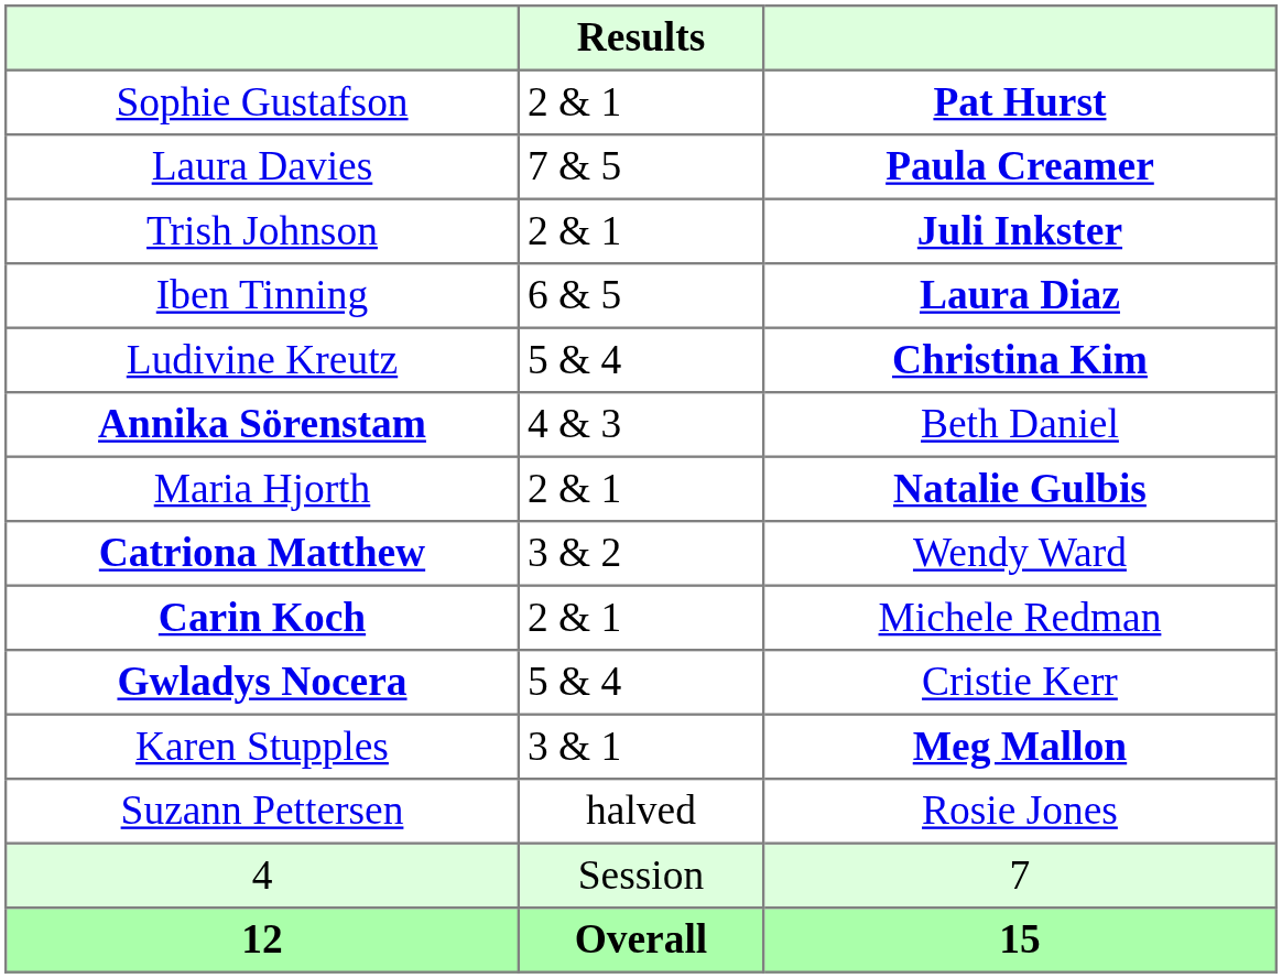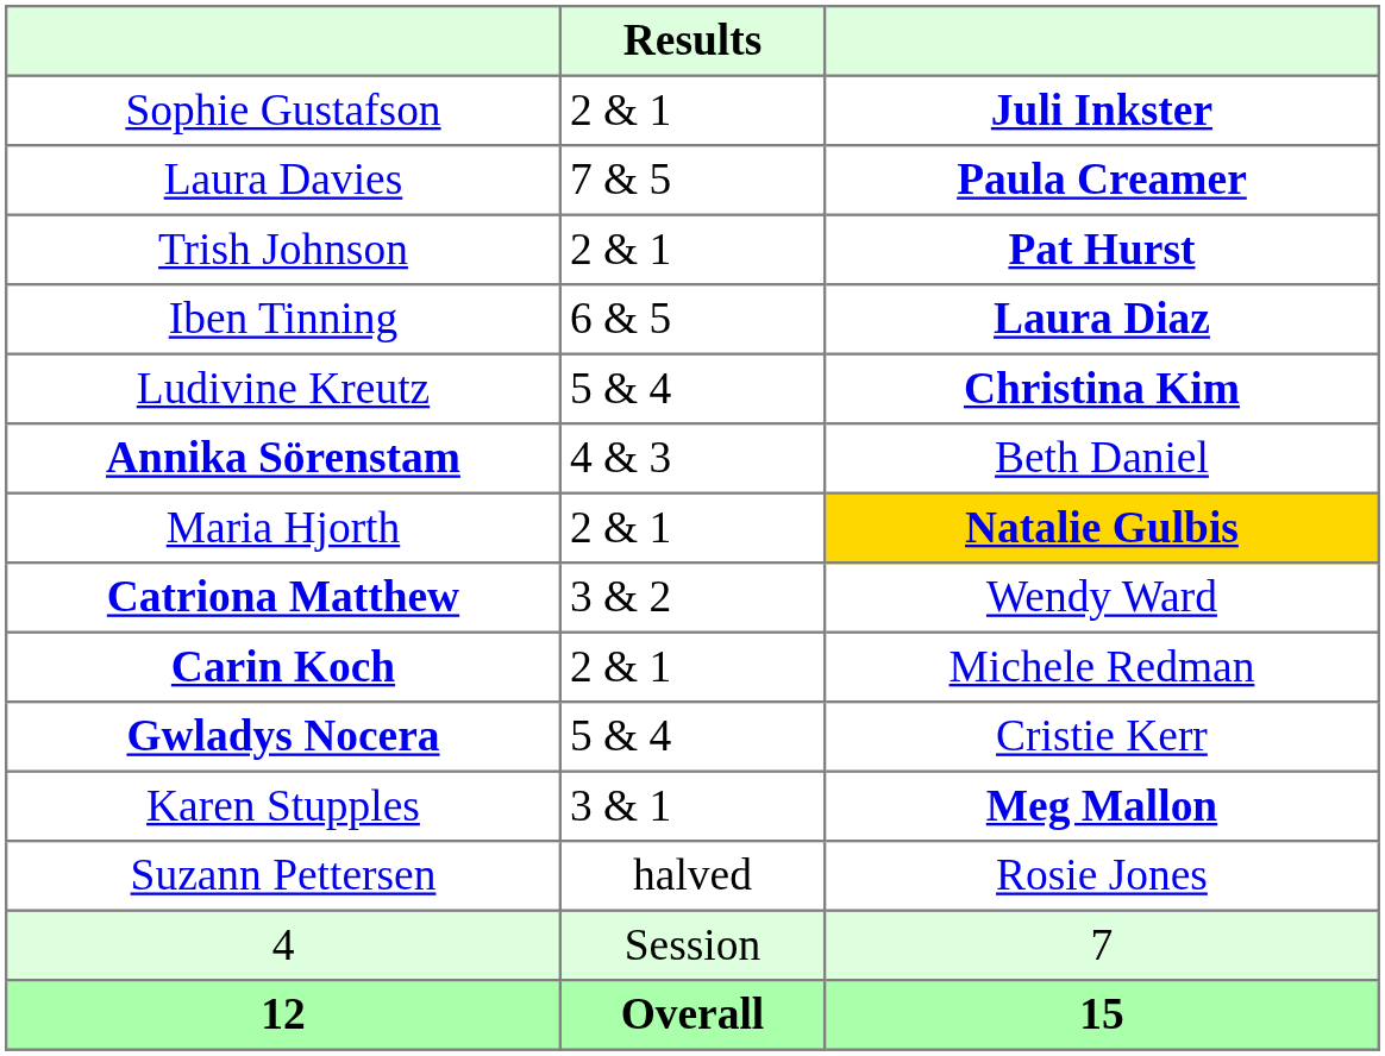Sophie Gustafson | column 3: Pat Hurst -> Juli Inkster
Trish Johnson | column 3: Juli Inkster -> Pat Hurst
Maria Hjorth | column 3: no background -> gold background
